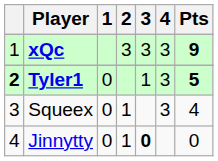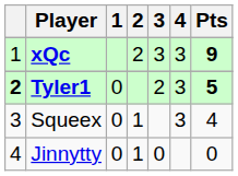xQc | 2: 3 -> 2
Tyler1 | 3: 1 -> 2
Jinnytty | 3: bold -> normal
